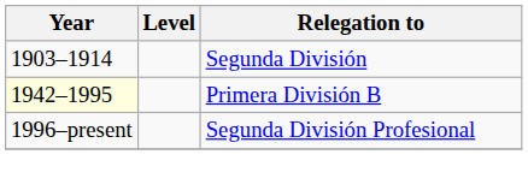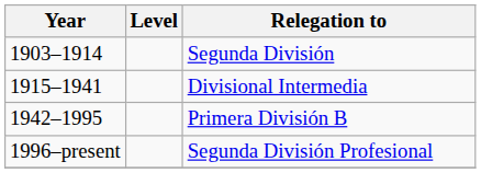+ row: 1915–1941 | Divisional Intermedia
Primera División B | Year: lightyellow background -> no background
